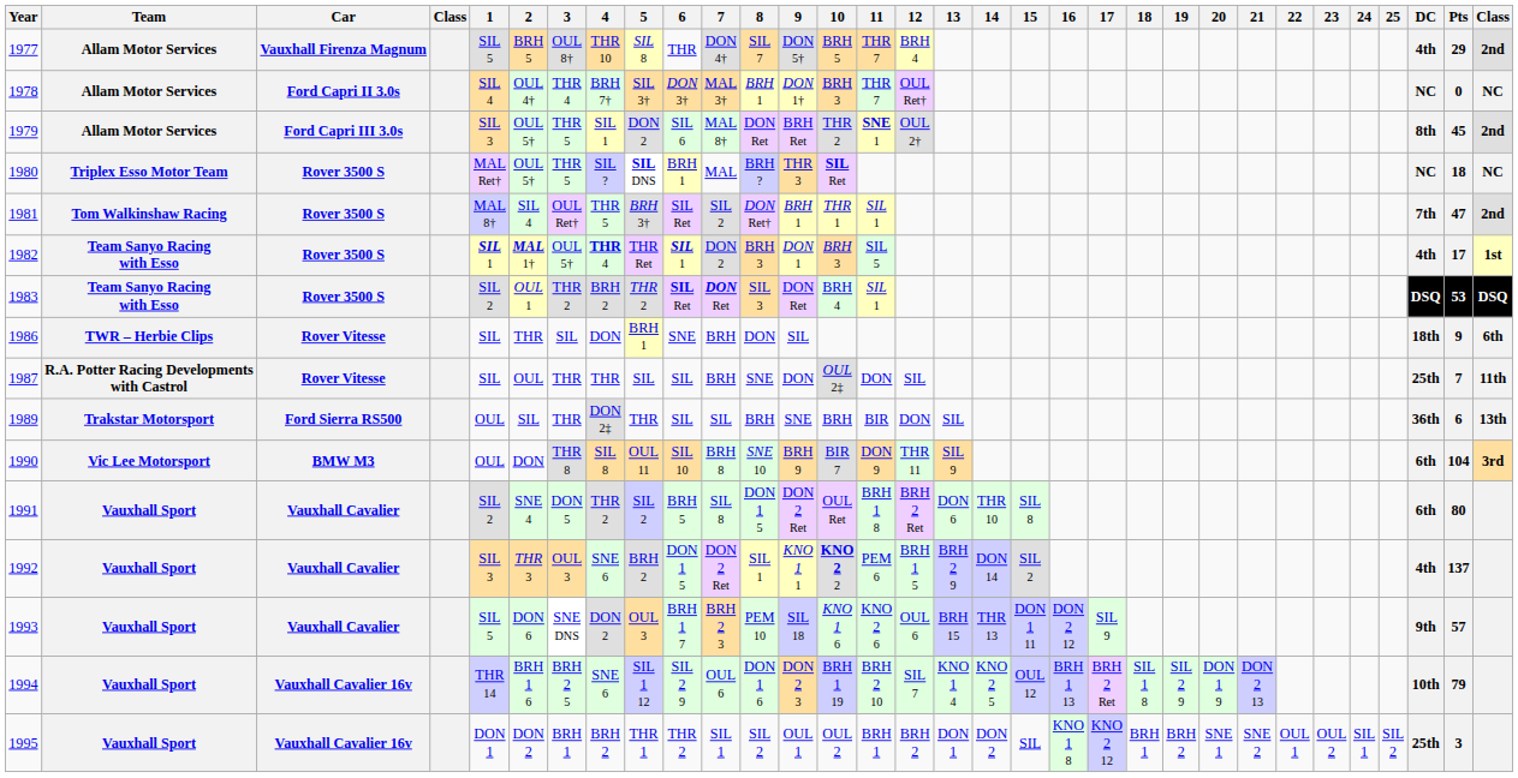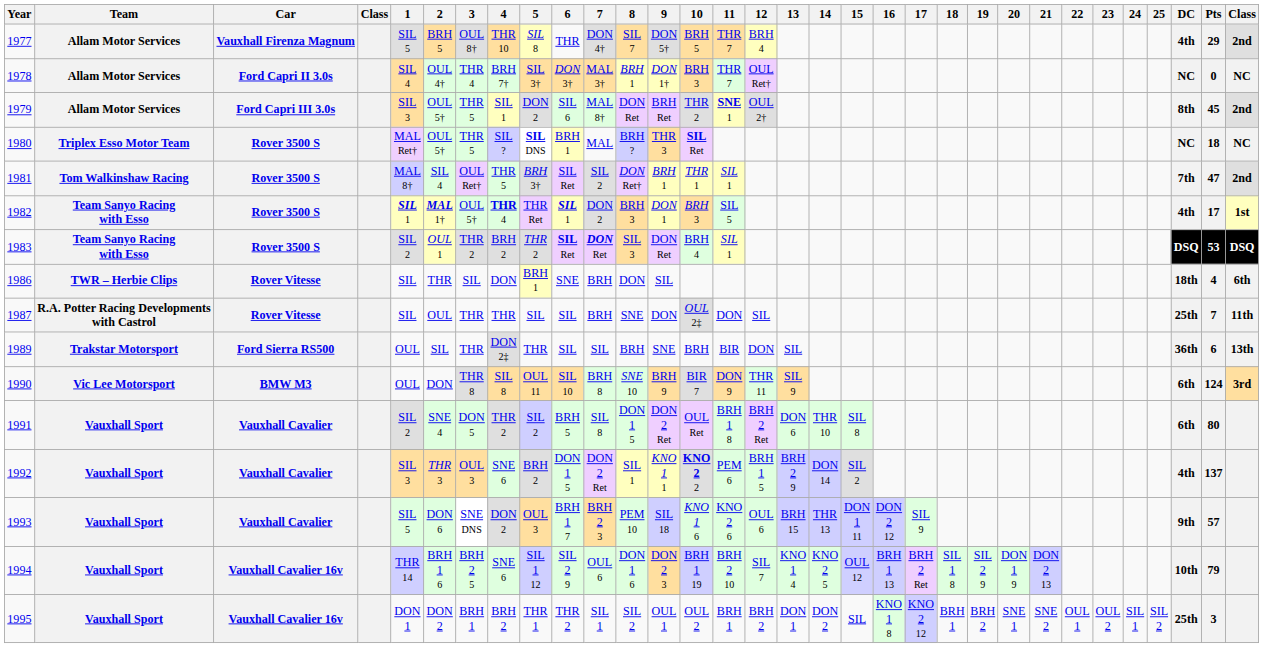1986 | Pts: 9 -> 4
1990 | Pts: 104 -> 124
